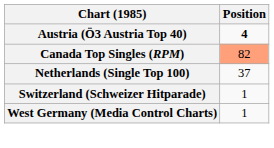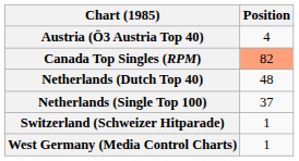Austria (Ö3 Austria Top 40) | Position: bold -> normal
+ row: Netherlands (Dutch Top 40) | 48
